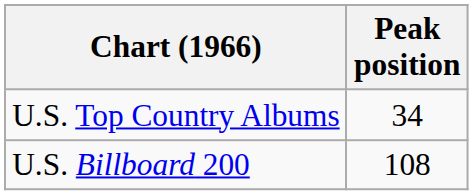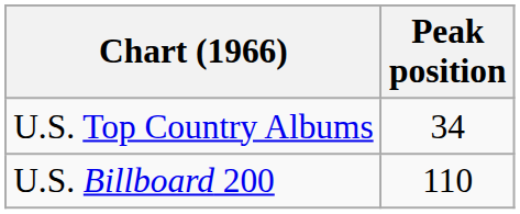U.S. Billboard 200 | Peak position: 108 -> 110
